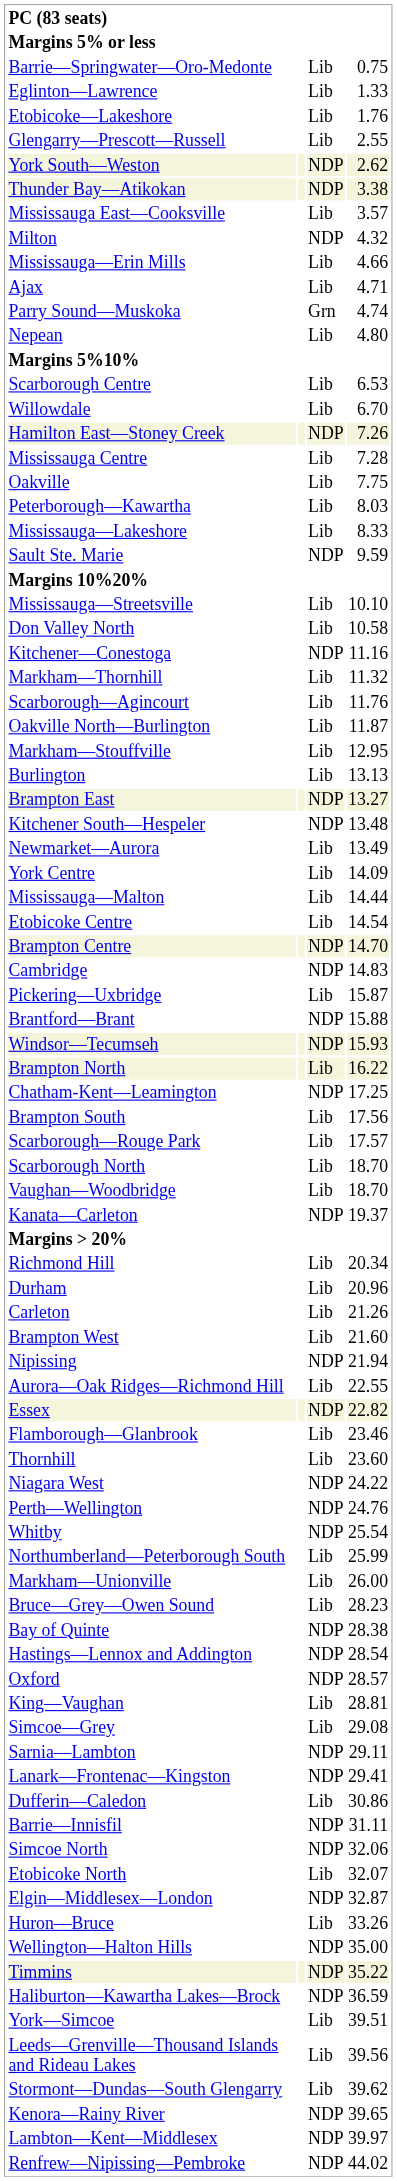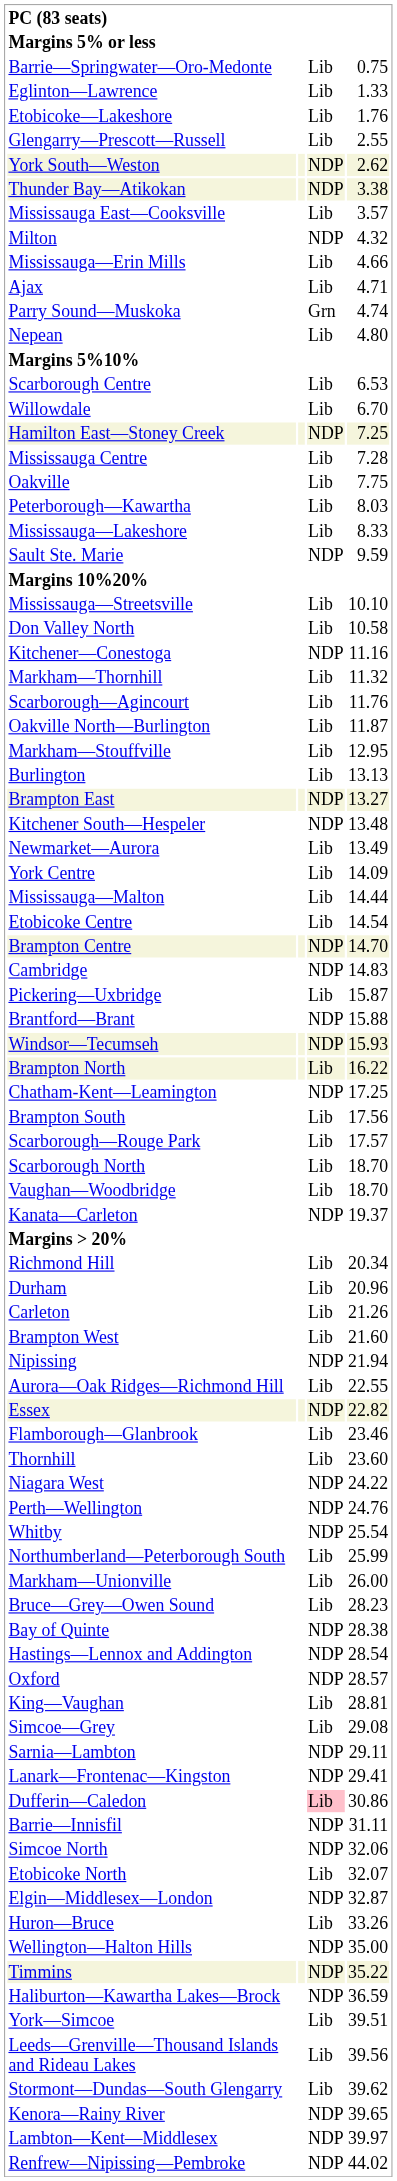Hamilton East—Stoney Creek | column 4: 7.26 -> 7.25
Dufferin—Caledon | column 3: no background -> pink background
